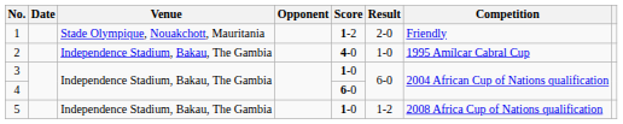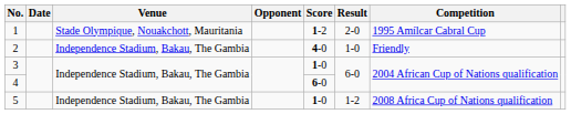1 | Competition: Friendly -> 1995 Amílcar Cabral Cup
2 | Competition: 1995 Amílcar Cabral Cup -> Friendly
